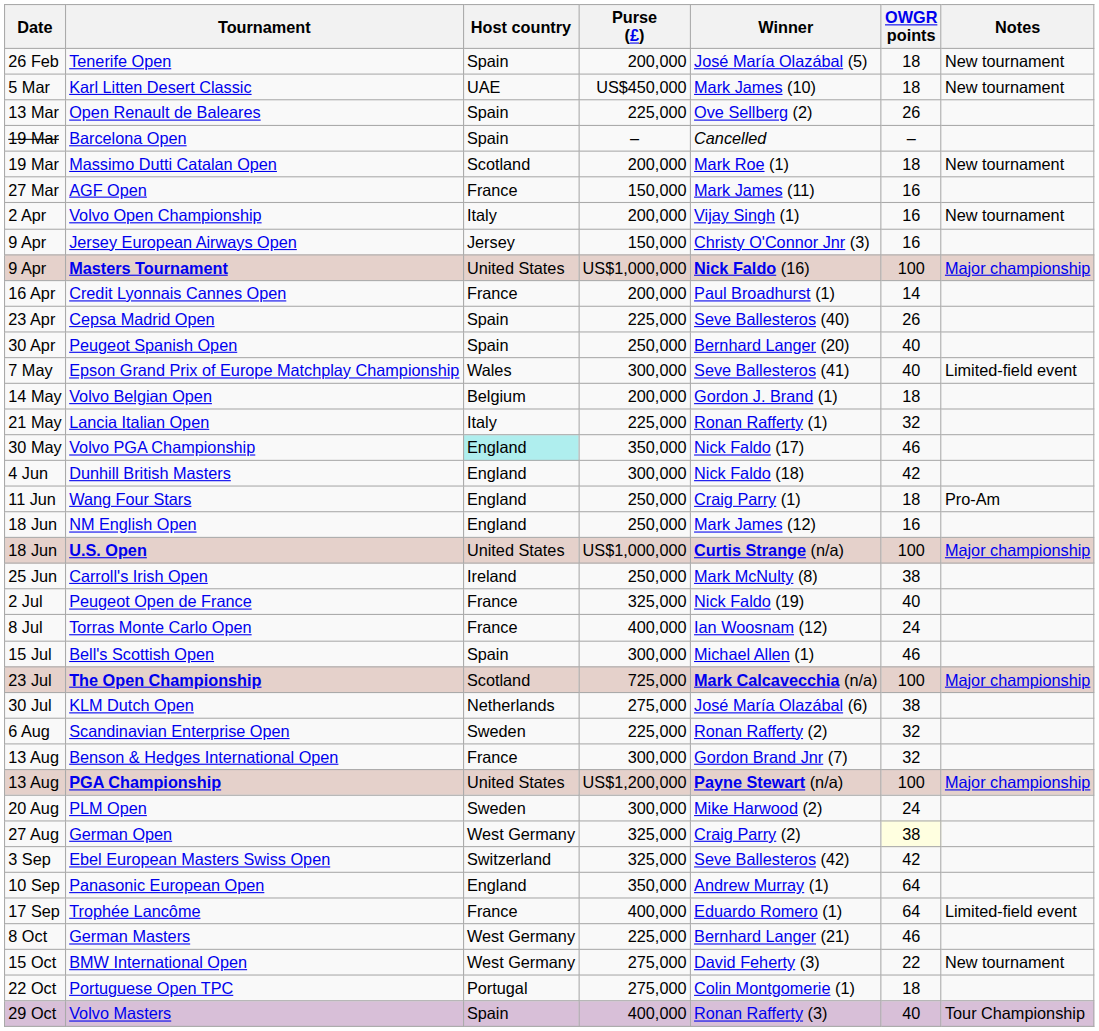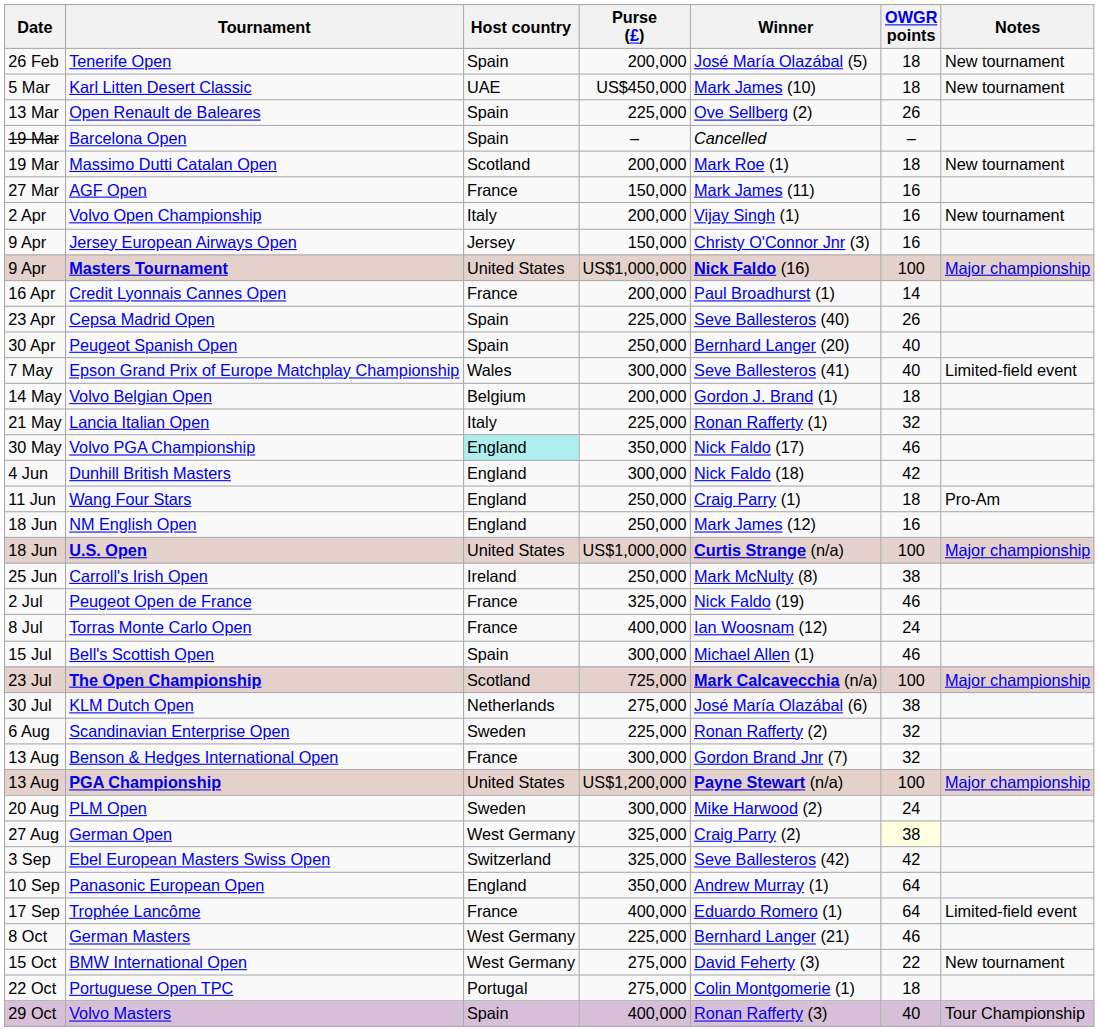Peugeot Open de France | OWGR points: 40 -> 46
